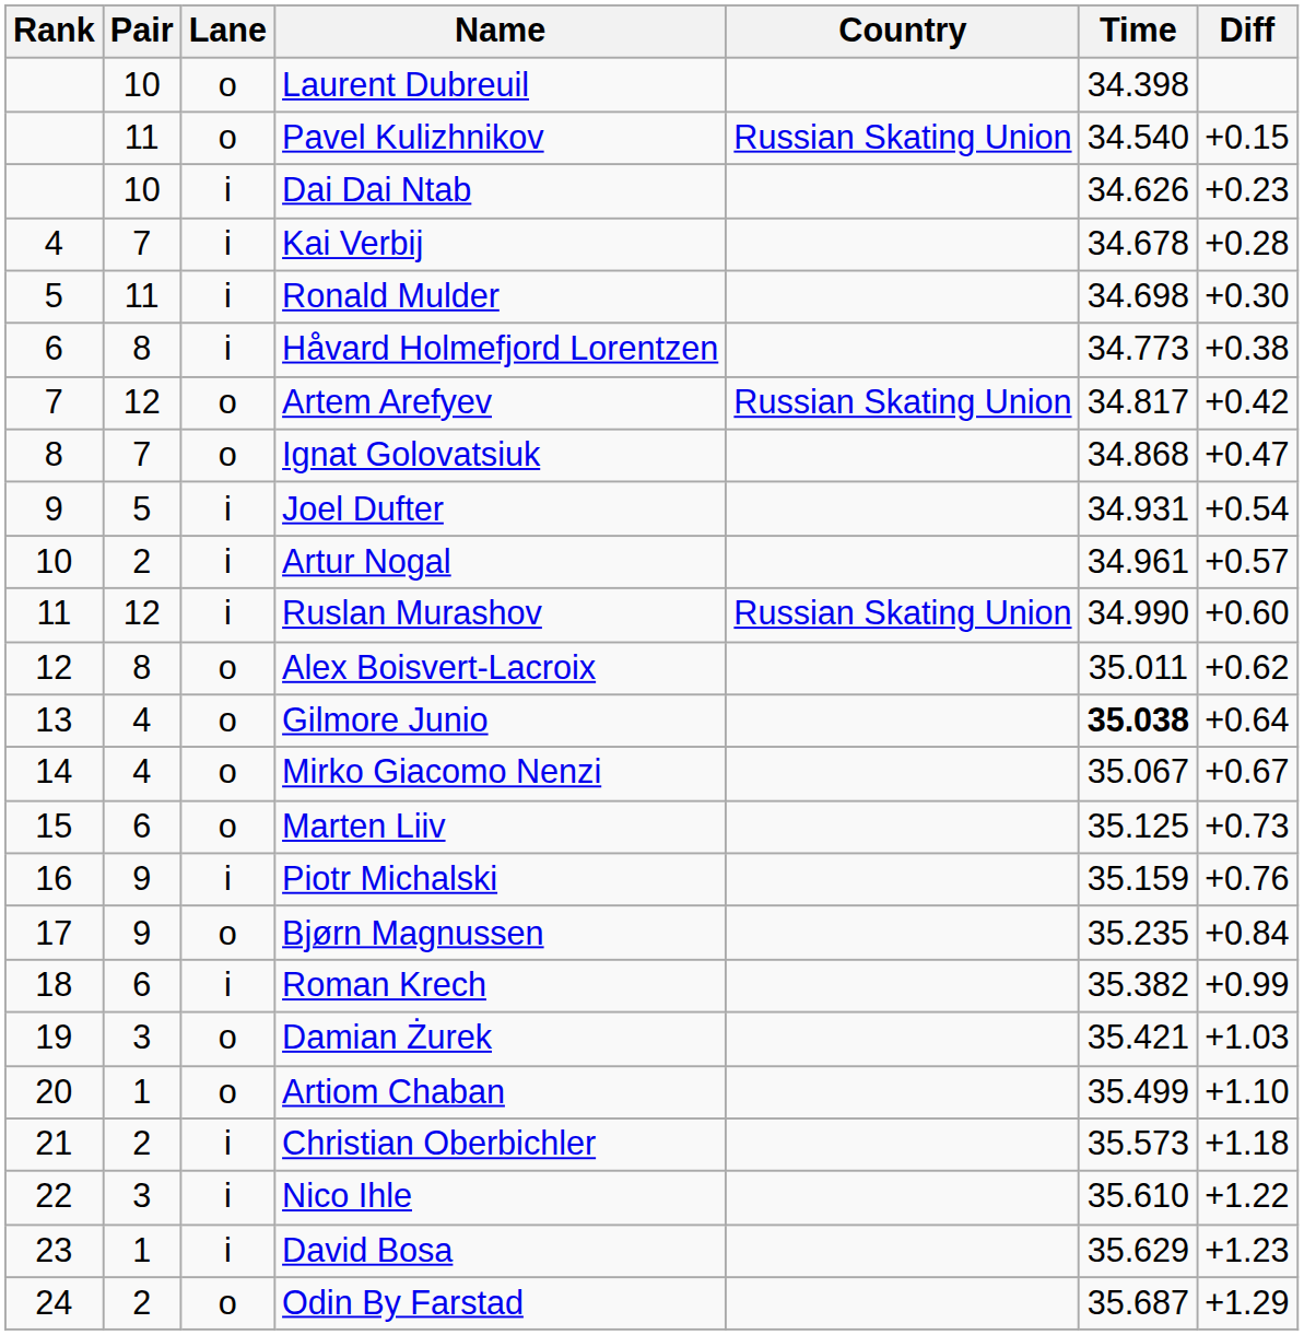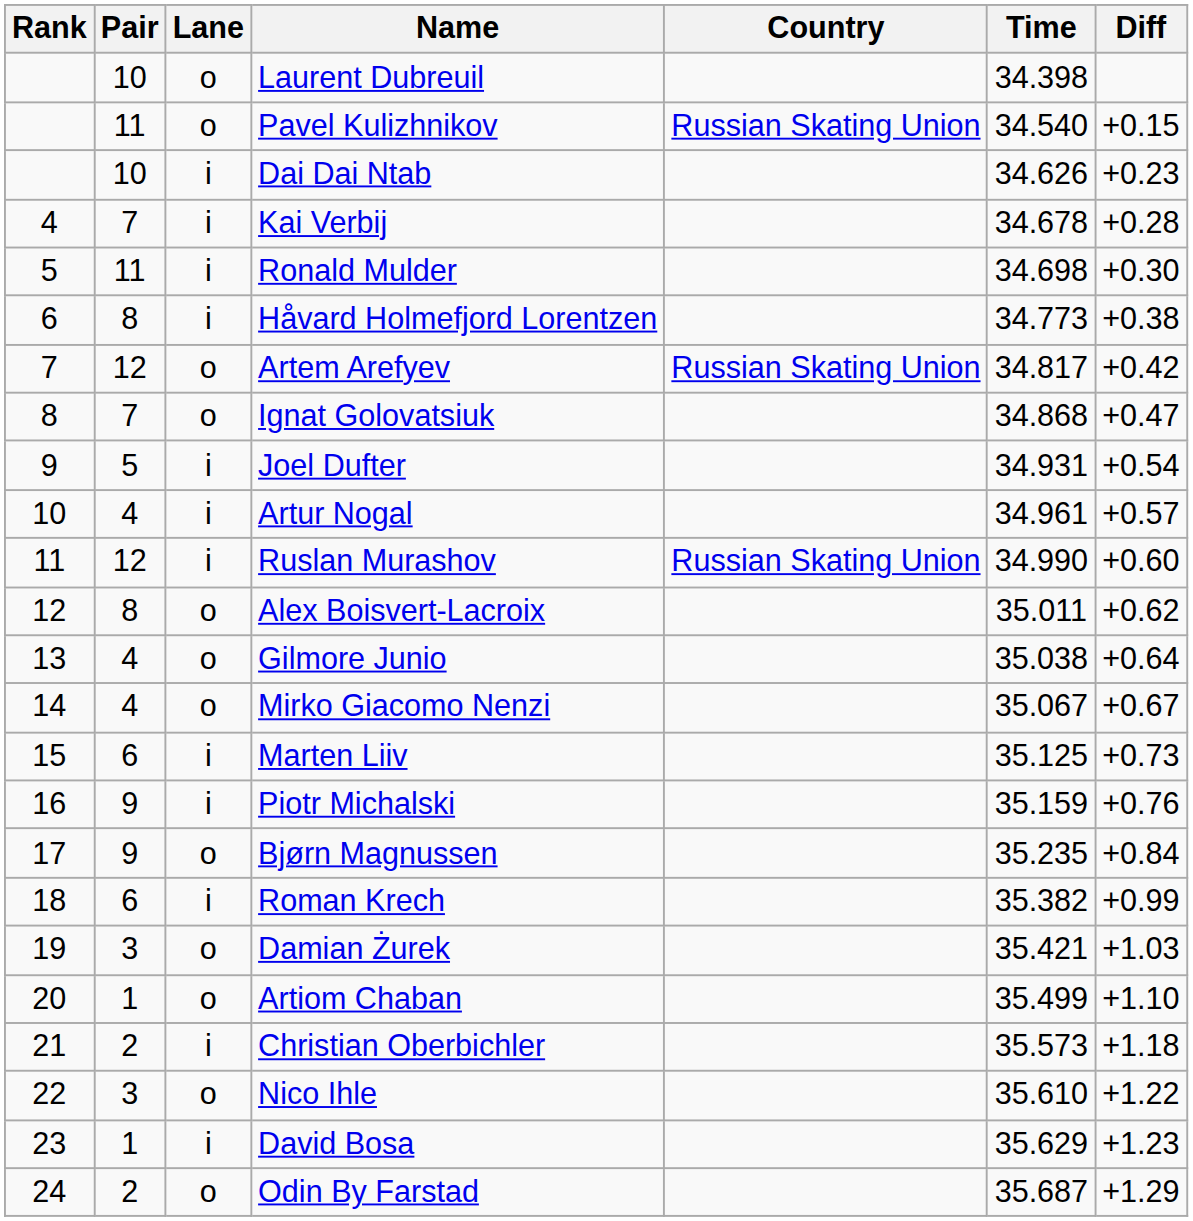Artur Nogal | Pair: 2 -> 4
Gilmore Junio | Time: bold -> normal
Marten Liiv | Lane: o -> i
Nico Ihle | Lane: i -> o
